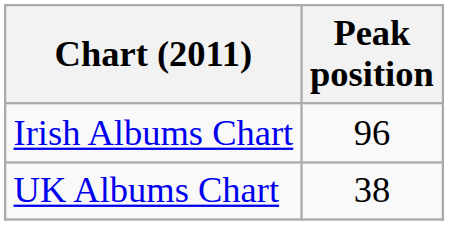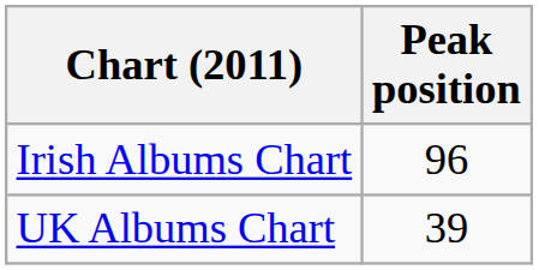UK Albums Chart | Peak position: 38 -> 39
